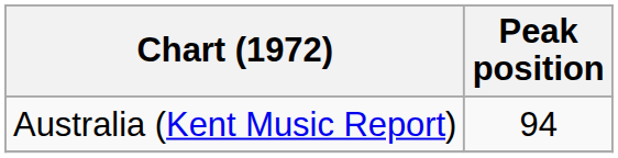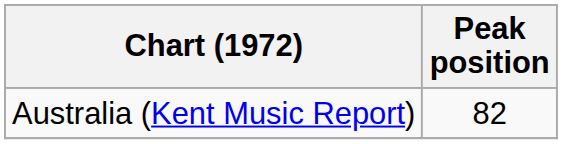Australia (Kent Music Report) | Peak position: 94 -> 82
